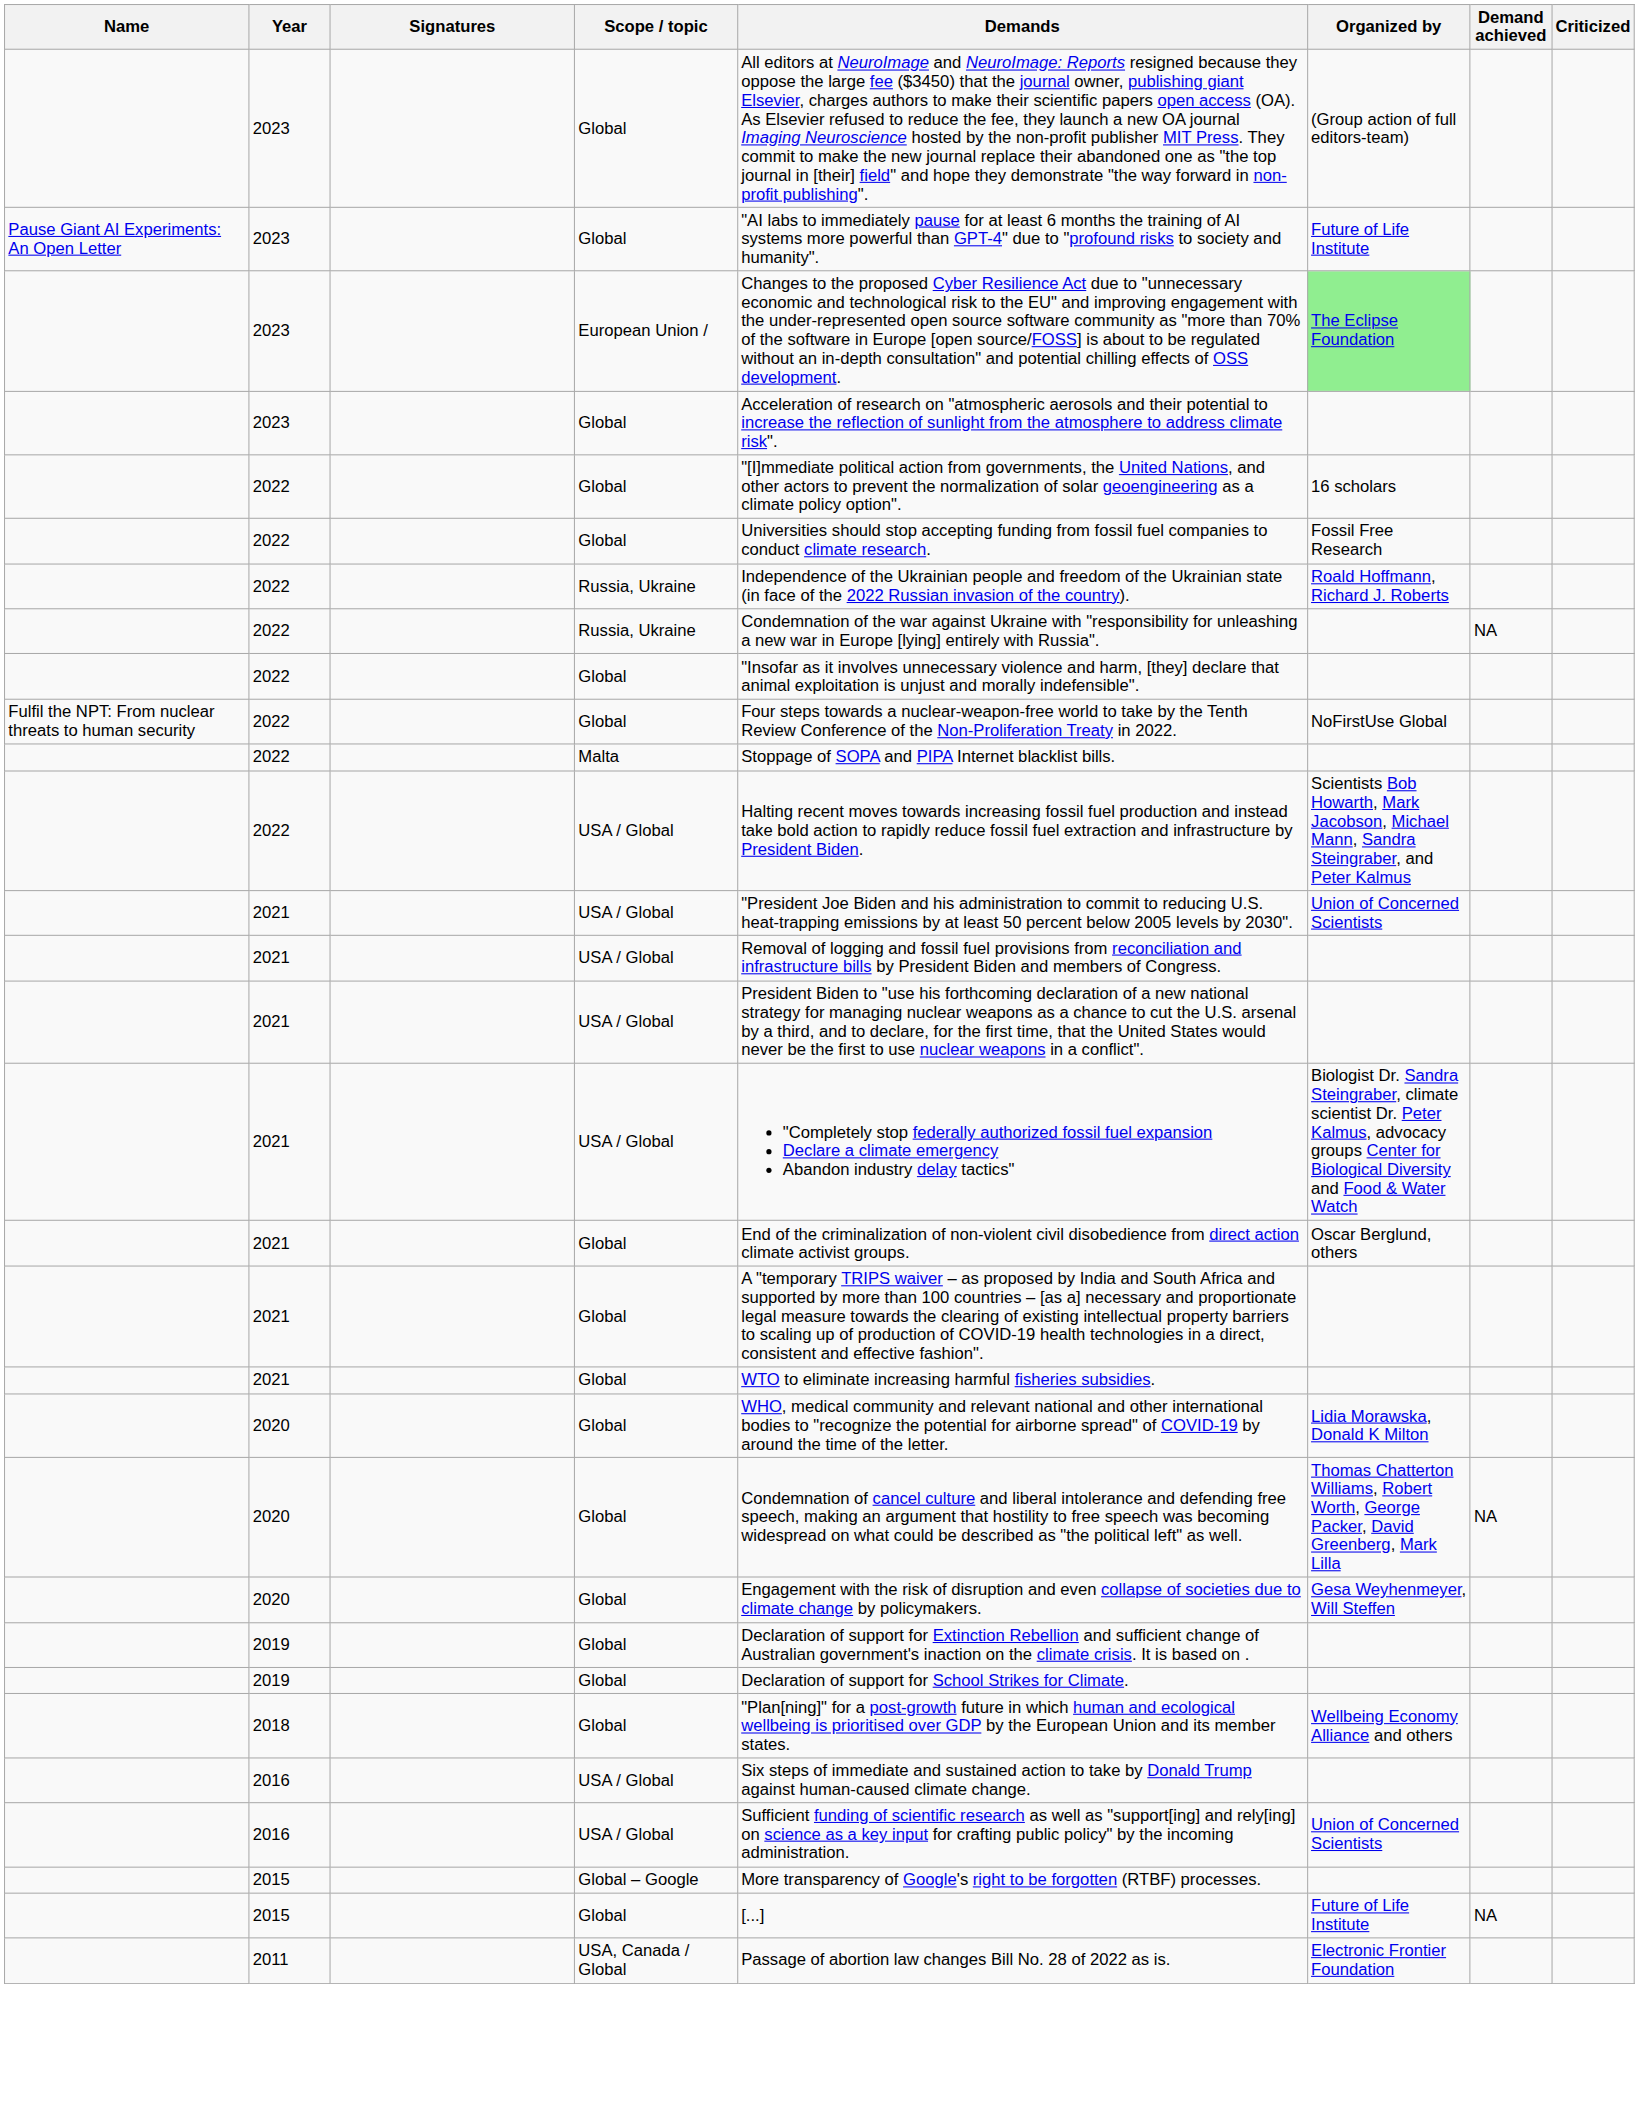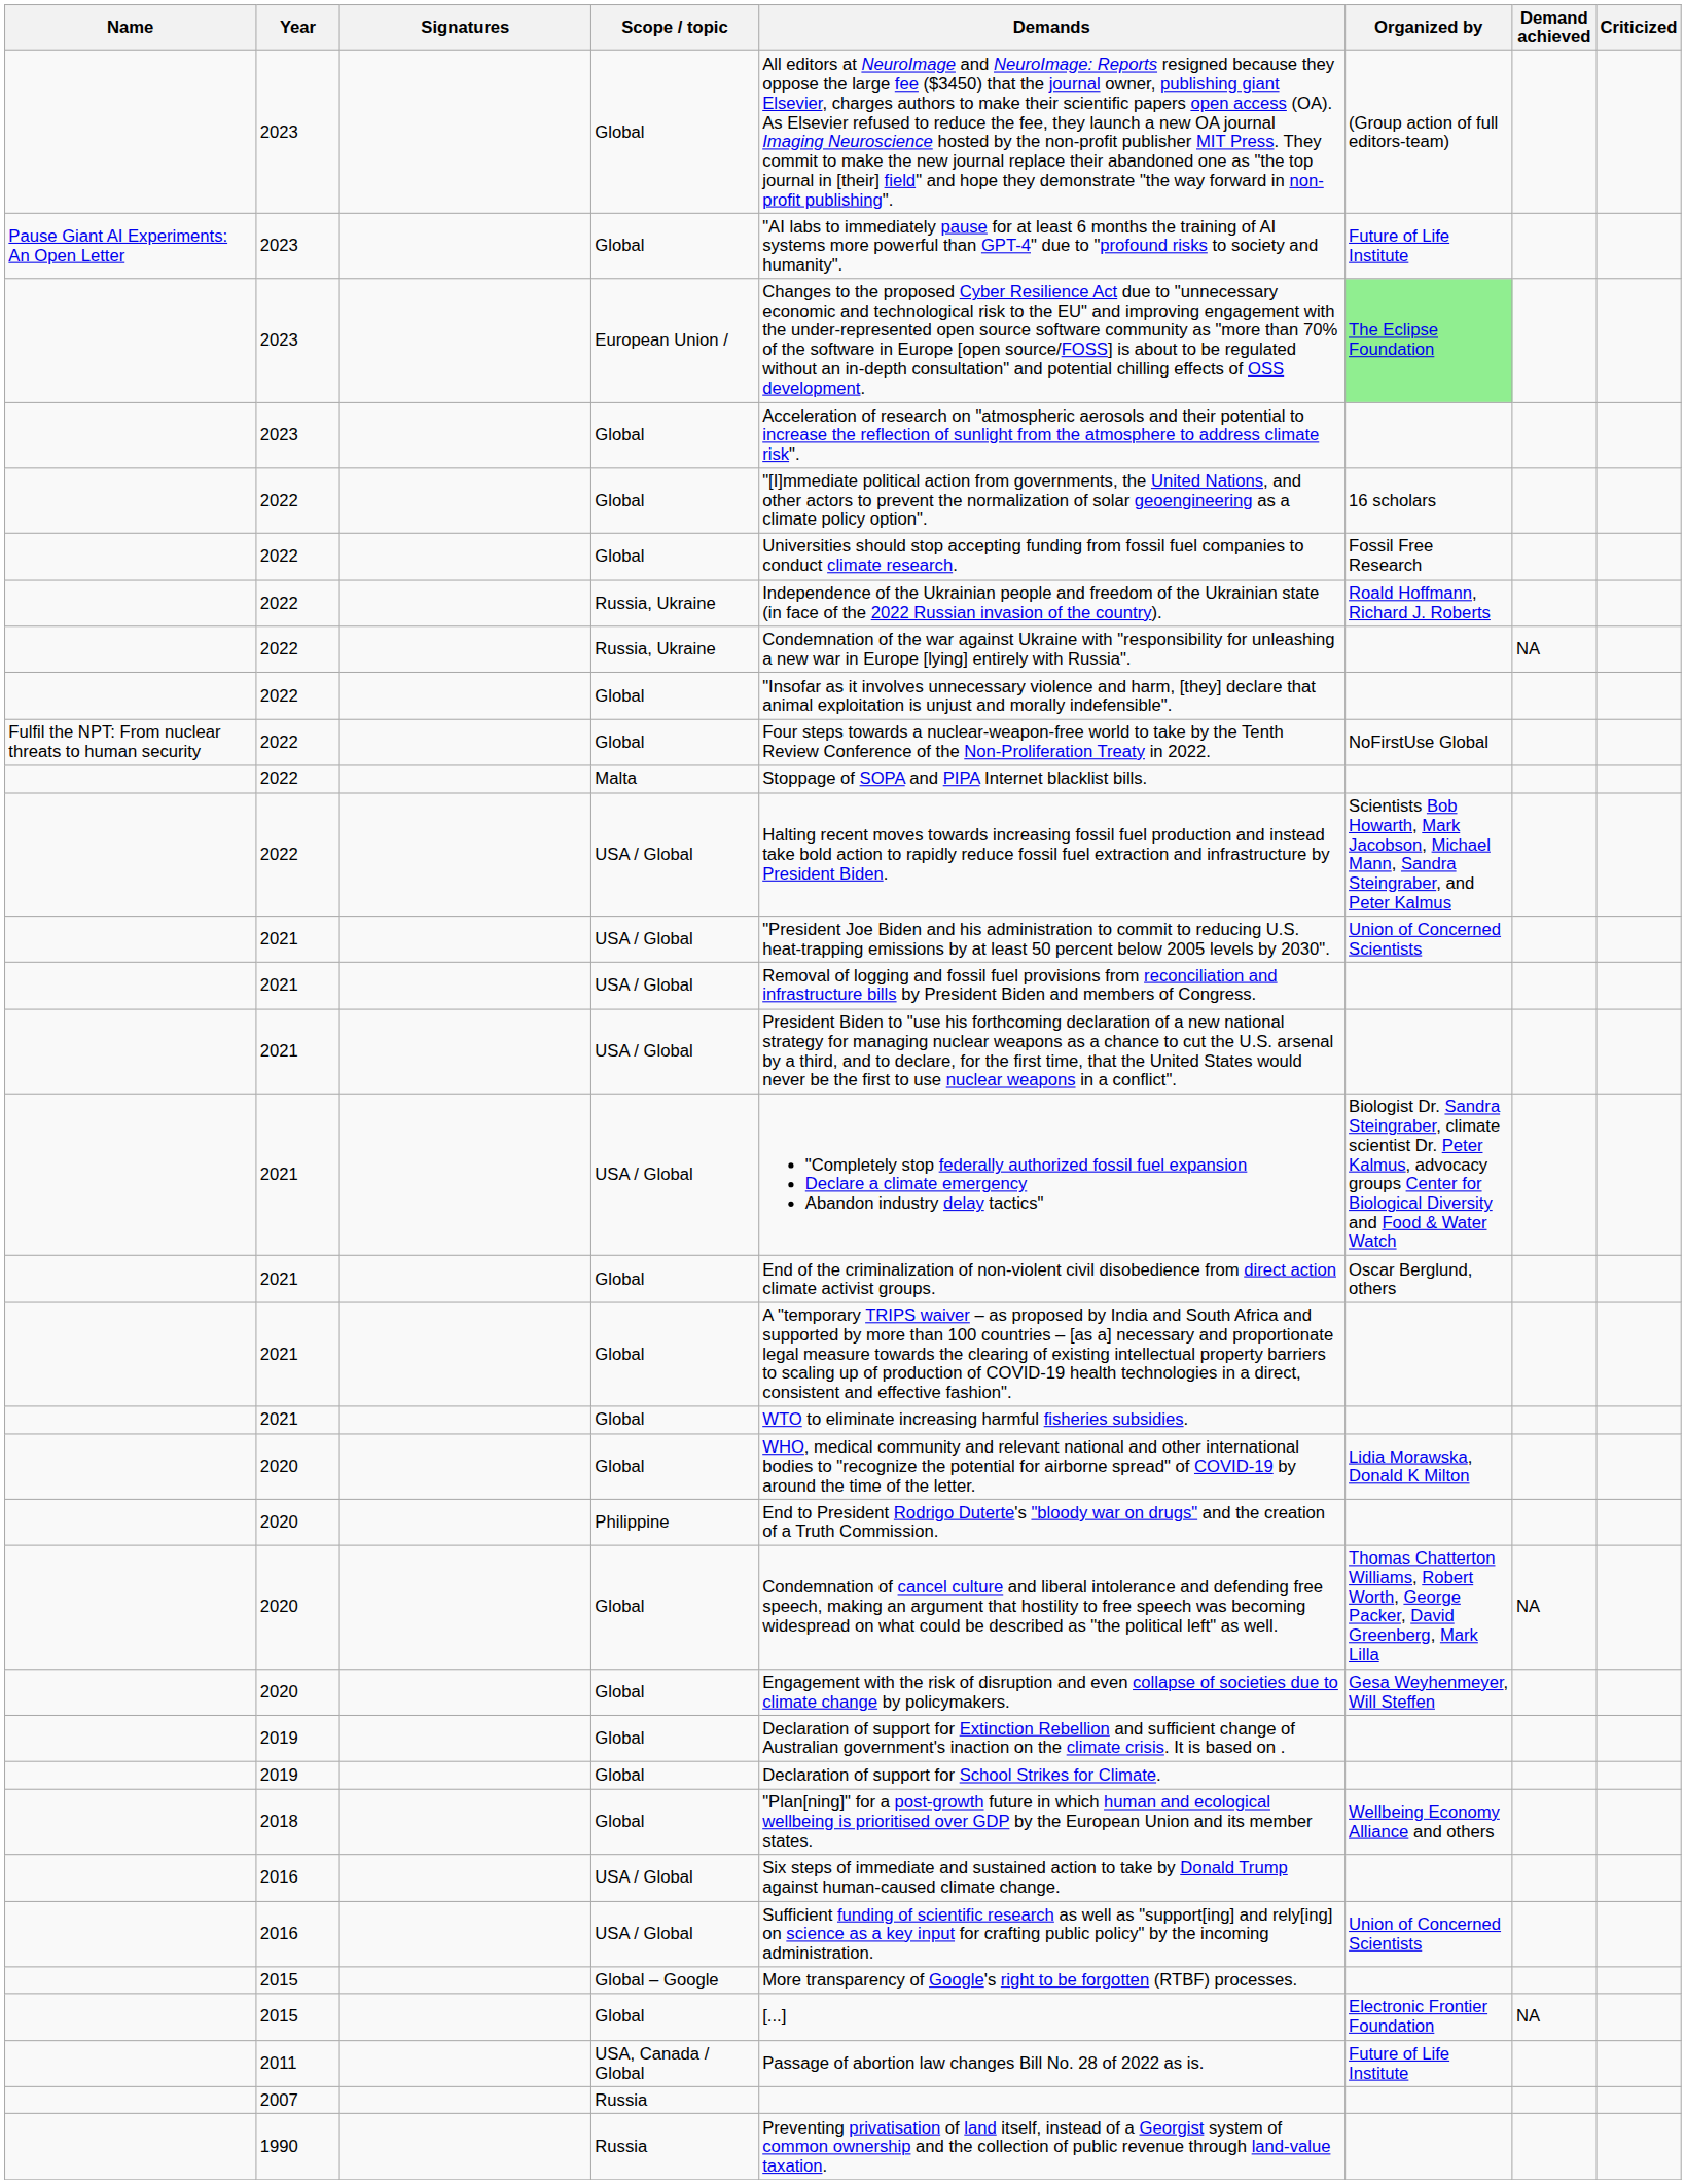+ row: 2020 | Philippine | End to President Rodrigo Duterte's "bloody war on drugs" and the creation of a Truth Commission.
2015 / Global | Organized by: Future of Life Institute -> Electronic Frontier Foundation
2011 | Organized by: Electronic Frontier Foundation -> Future of Life Institute
+ row: 2007 | Russia
+ row: 1990 | Russia | Preventing privatisation of land itself, instead of a Georgist system of common ownership and the collection of public revenue through land-value taxation.
